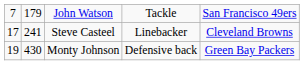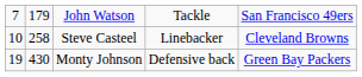Steve Casteel | column 1: 17 -> 10
Steve Casteel | column 2: 241 -> 258
